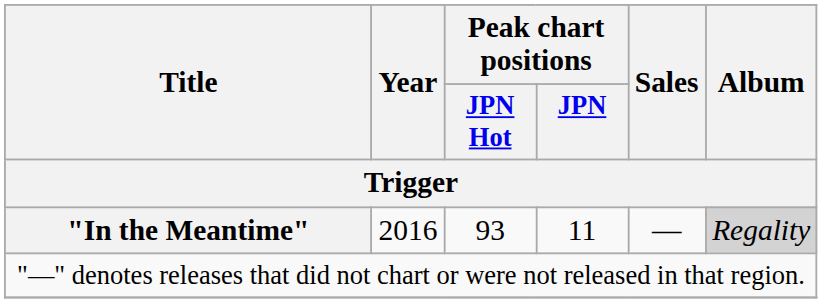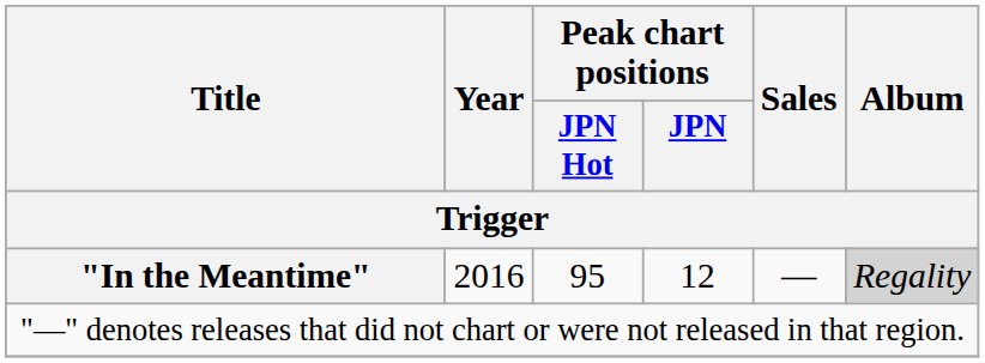"In the Meantime" | Peak chart positions / JPN Hot: 93 -> 95
"In the Meantime" | Peak chart positions / JPN: 11 -> 12
